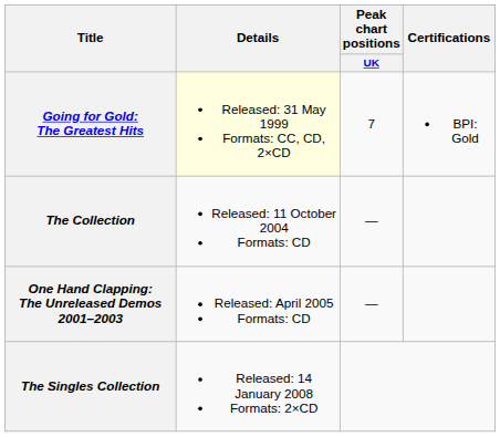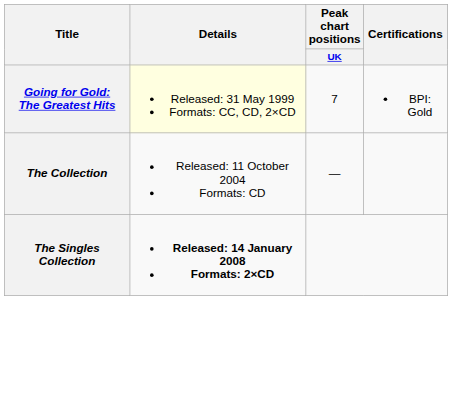- row: One Hand Clapping: The Unreleased Demos 2001–2003 | Released: April 2005 Formats: CD | —
The Singles Collection | Details: normal -> bold
